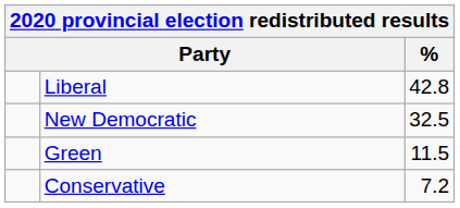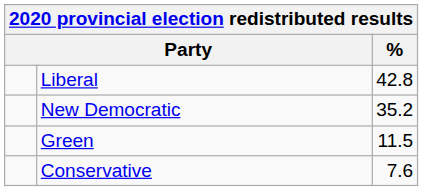New Democratic | %: 32.5 -> 35.2
Conservative | %: 7.2 -> 7.6
